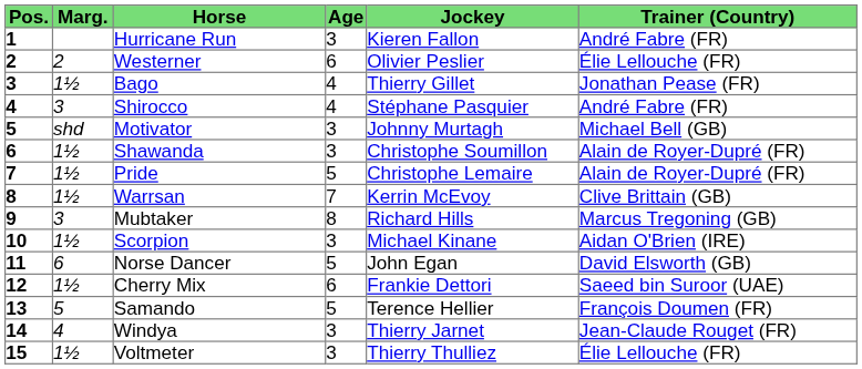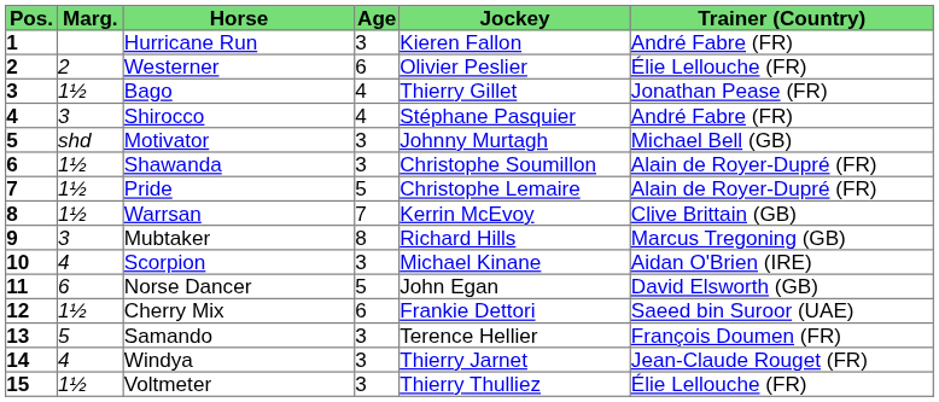Scorpion | Marg.: 1½ -> 4
Samando | Age: 5 -> 3
